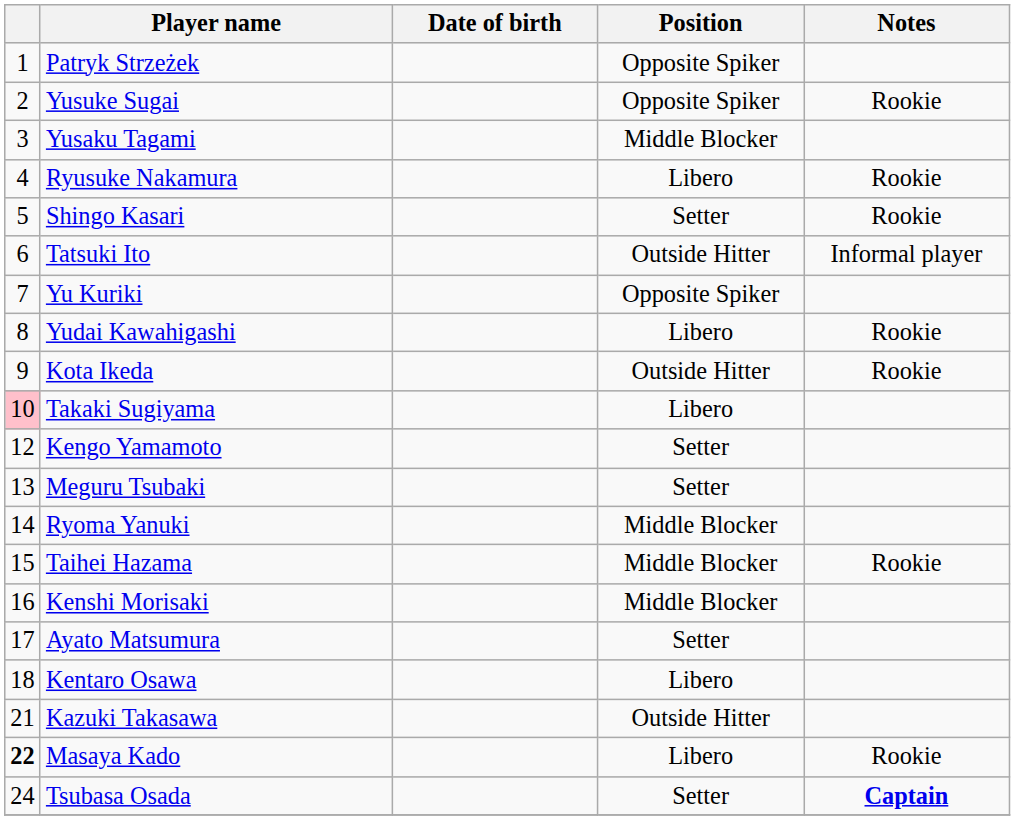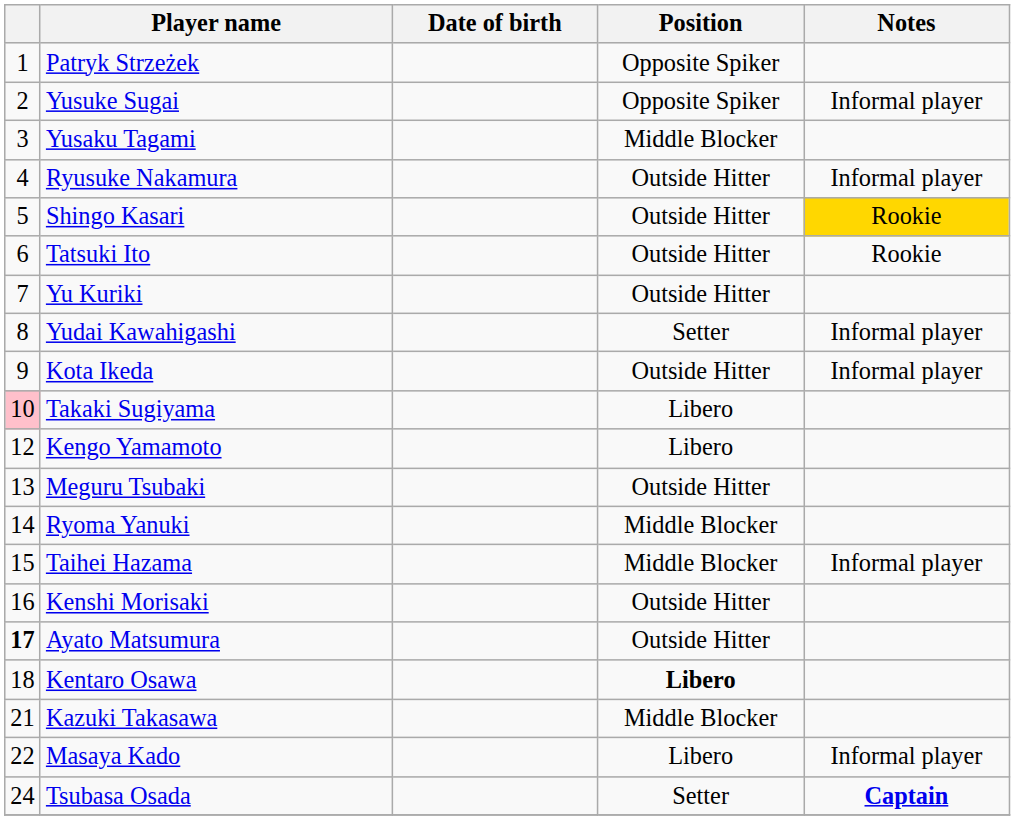Yusuke Sugai | Notes: Rookie -> Informal player
Ryusuke Nakamura | Position: Libero -> Outside Hitter
Ryusuke Nakamura | Notes: Rookie -> Informal player
Shingo Kasari | Position: Setter -> Outside Hitter
Shingo Kasari | Notes: no background -> gold background
Tatsuki Ito | Notes: Informal player -> Rookie
Yu Kuriki | Position: Opposite Spiker -> Outside Hitter
Yudai Kawahigashi | Position: Libero -> Setter
Yudai Kawahigashi | Notes: Rookie -> Informal player
Kota Ikeda | Notes: Rookie -> Informal player
Kengo Yamamoto | Position: Setter -> Libero
Meguru Tsubaki | Position: Setter -> Outside Hitter
Taihei Hazama | Notes: Rookie -> Informal player
Kenshi Morisaki | Position: Middle Blocker -> Outside Hitter
Ayato Matsumura | column 1: normal -> bold
Ayato Matsumura | Position: Setter -> Outside Hitter
Kentaro Osawa | Position: normal -> bold
Kazuki Takasawa | Position: Outside Hitter -> Middle Blocker
Masaya Kado | column 1: bold -> normal
Masaya Kado | Notes: Rookie -> Informal player
